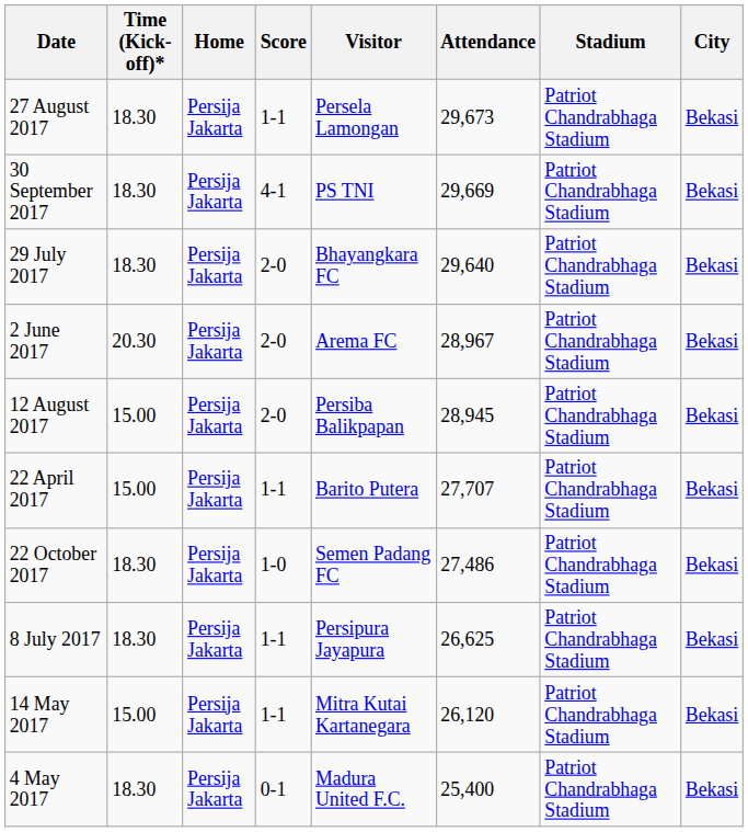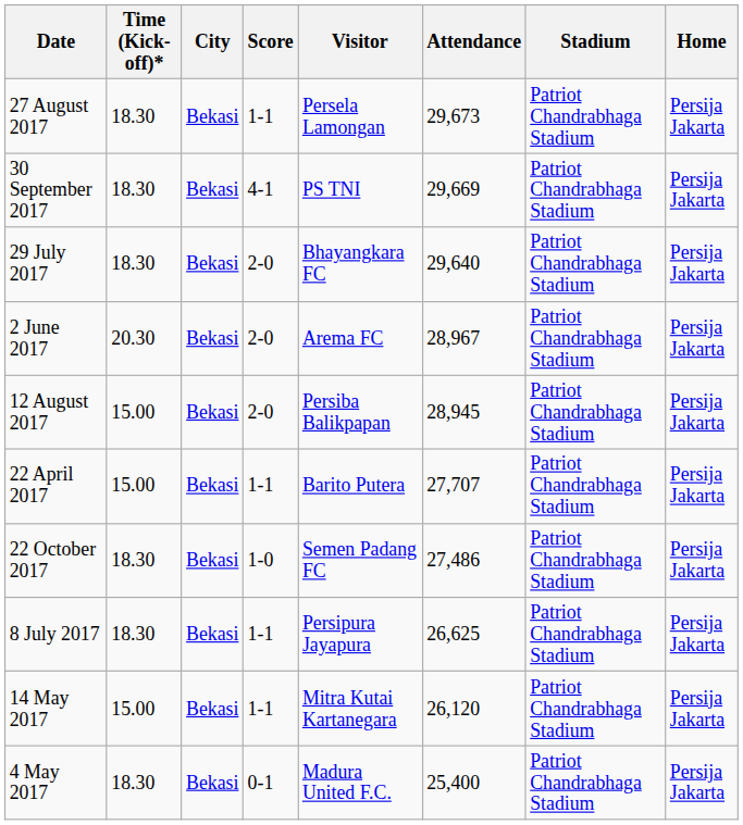columns swapped: Home <-> City
